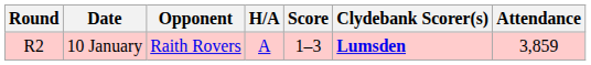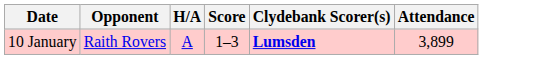- column: Round | R2
10 January | Attendance: 3,859 -> 3,899
